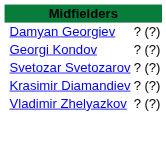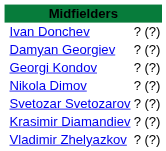+ row: Ivan Donchev | ? | (?)
+ row: Nikola Dimov | ? | (?)
